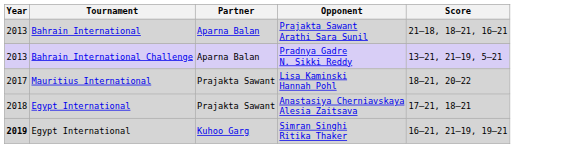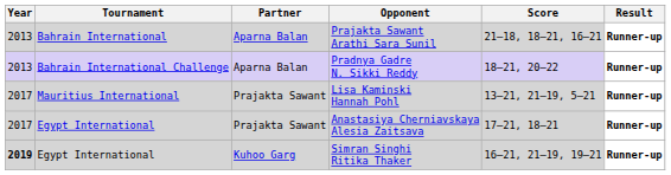+ column: Result | Runner-up | Runner-up | Runner-up | Runner-up | Runner-up
Pradnya Gadre N. Sikki Reddy | Score: 13–21, 21–19, 5–21 -> 18–21, 20–22
Lisa Kaminski Hannah Pohl | Score: 18–21, 20–22 -> 13–21, 21–19, 5–21
Anastasiya Cherniavskaya Alesia Zaitsava | Year: 2018 -> 2017
